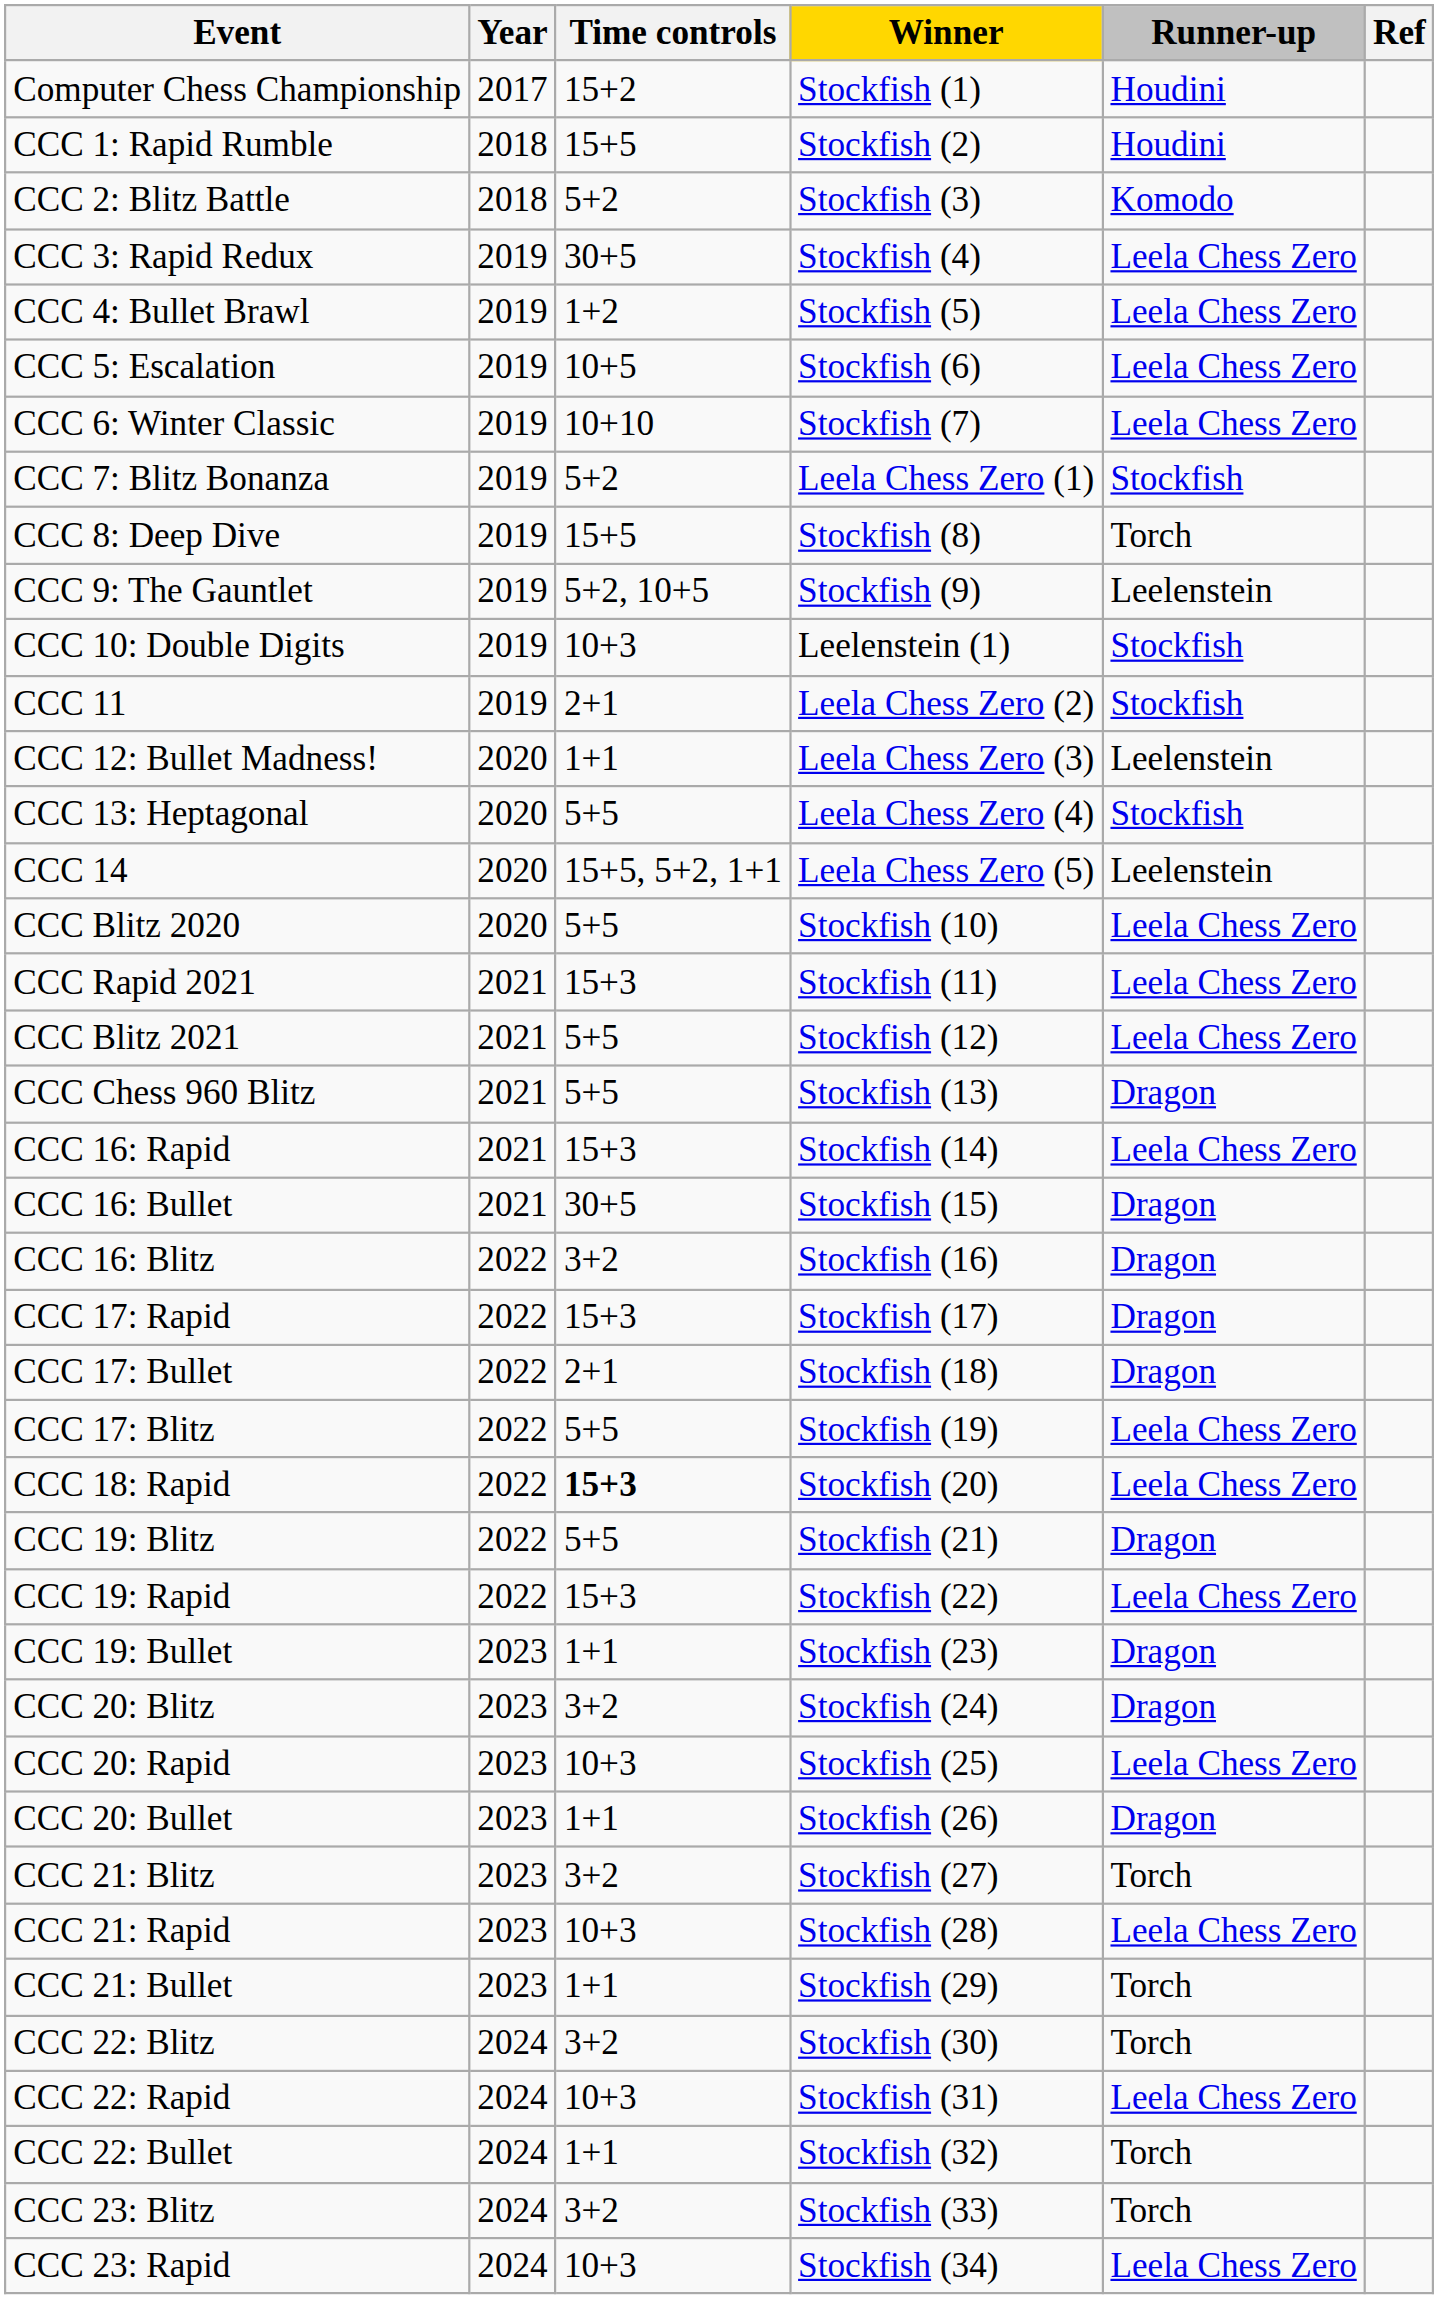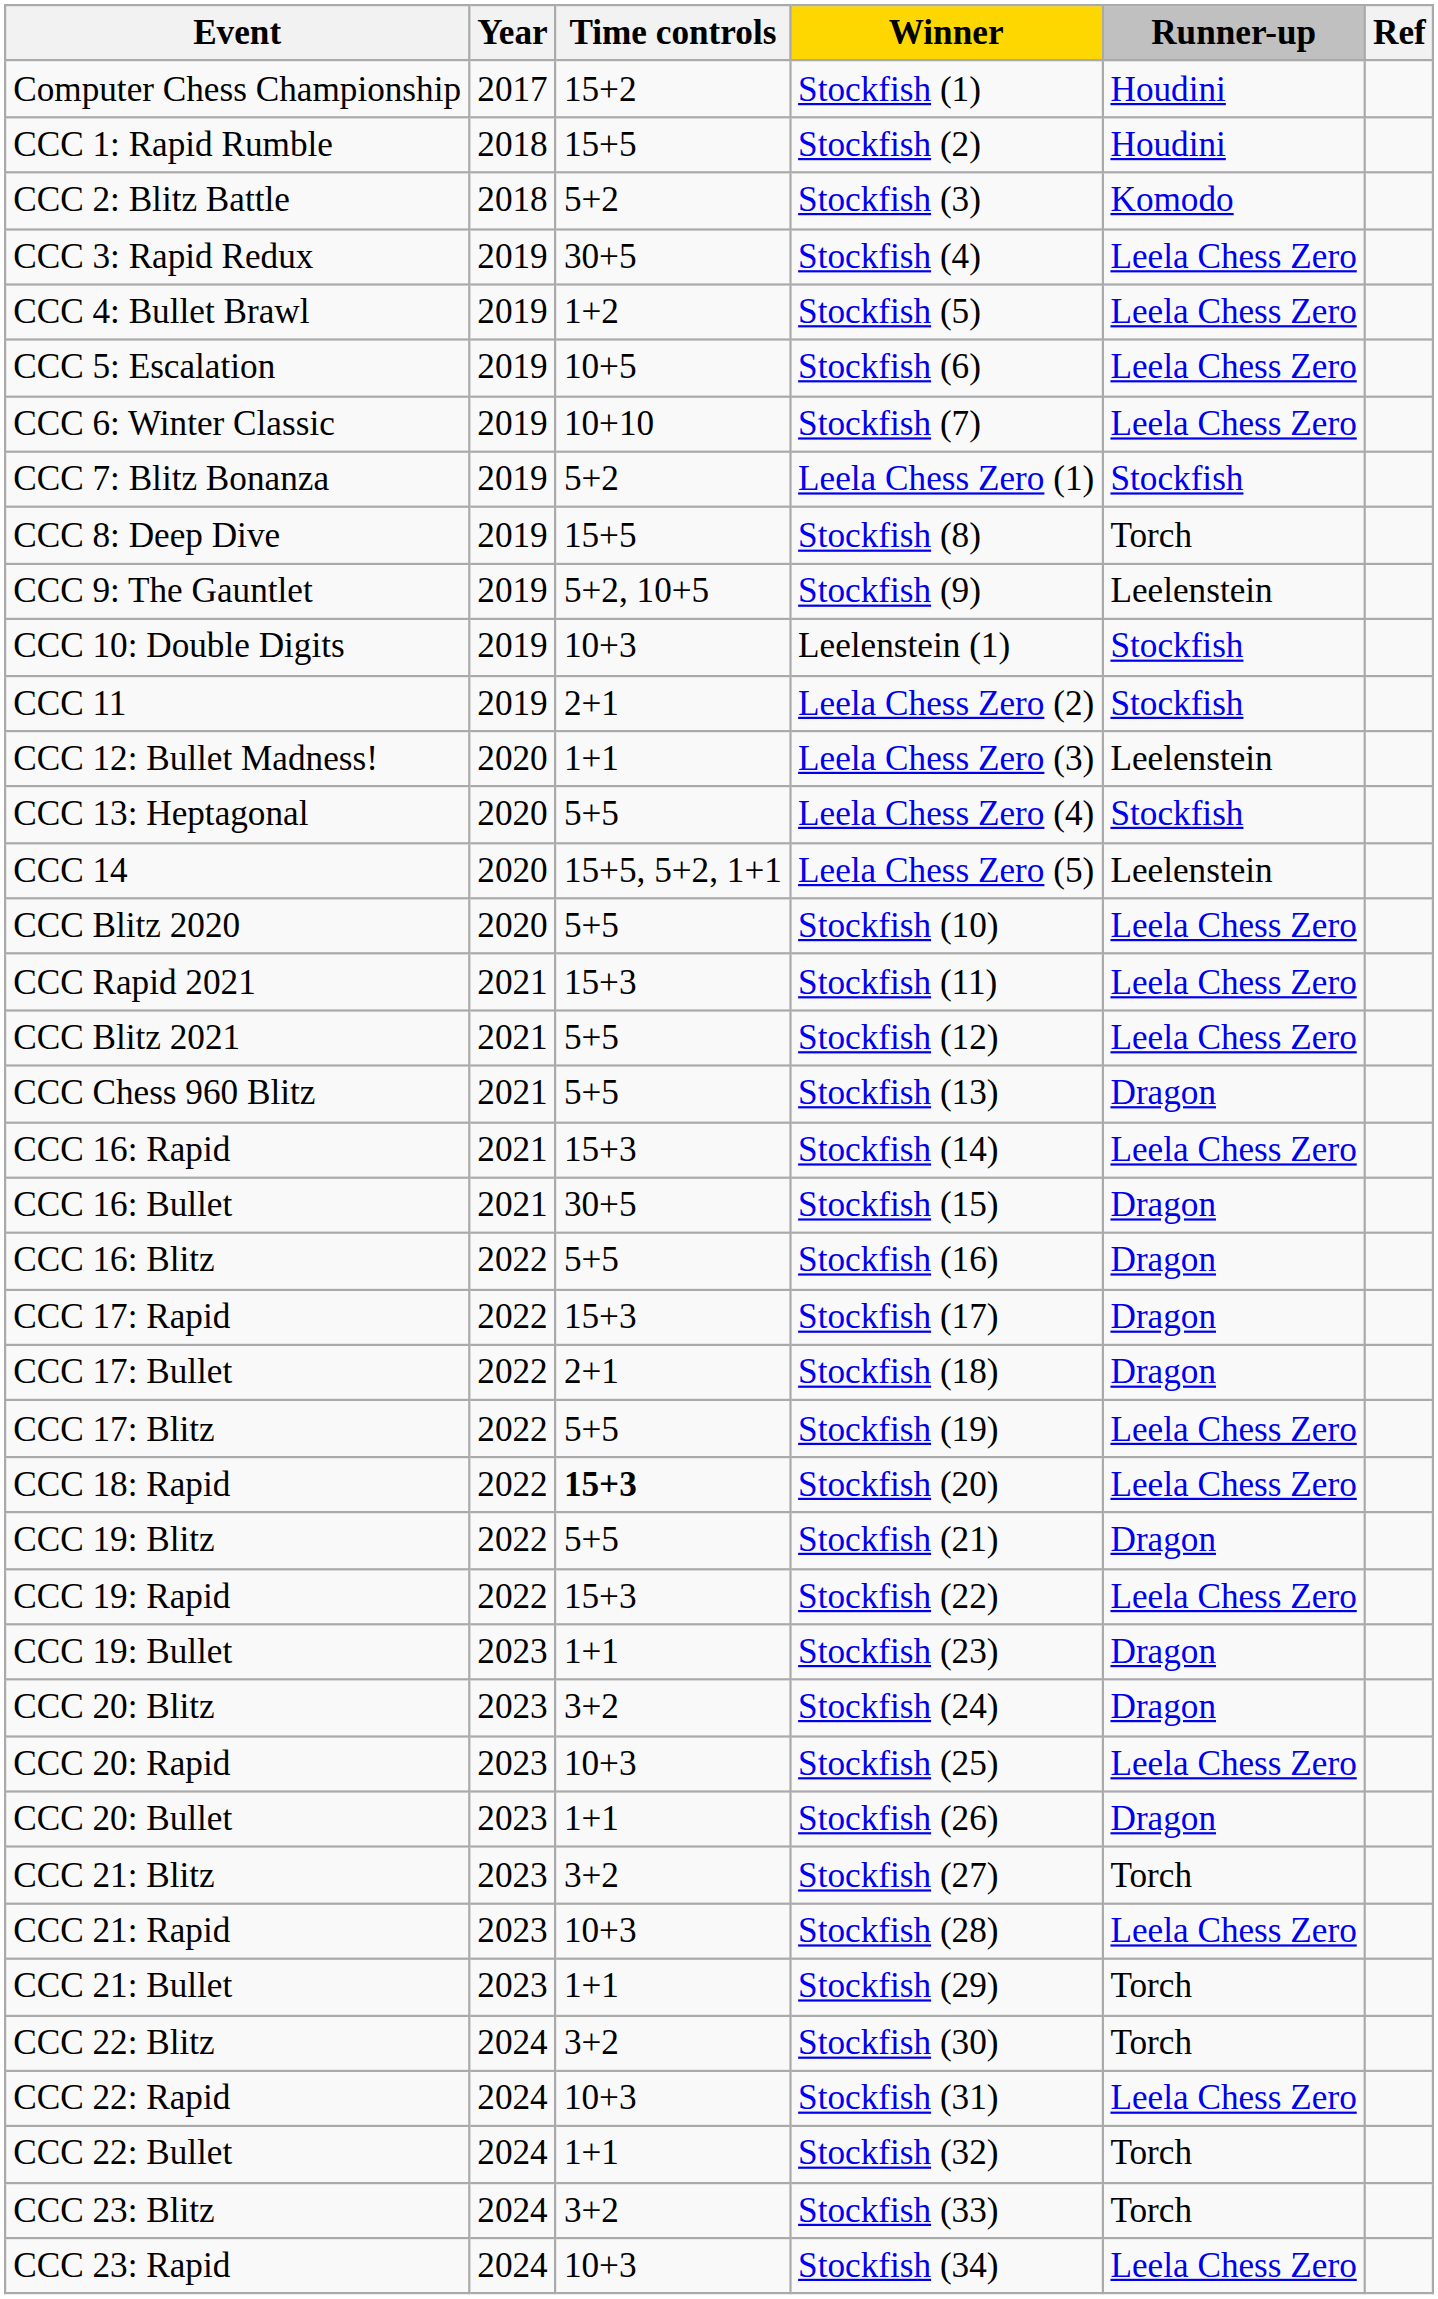CCC 16: Blitz | Time controls: 3+2 -> 5+5
